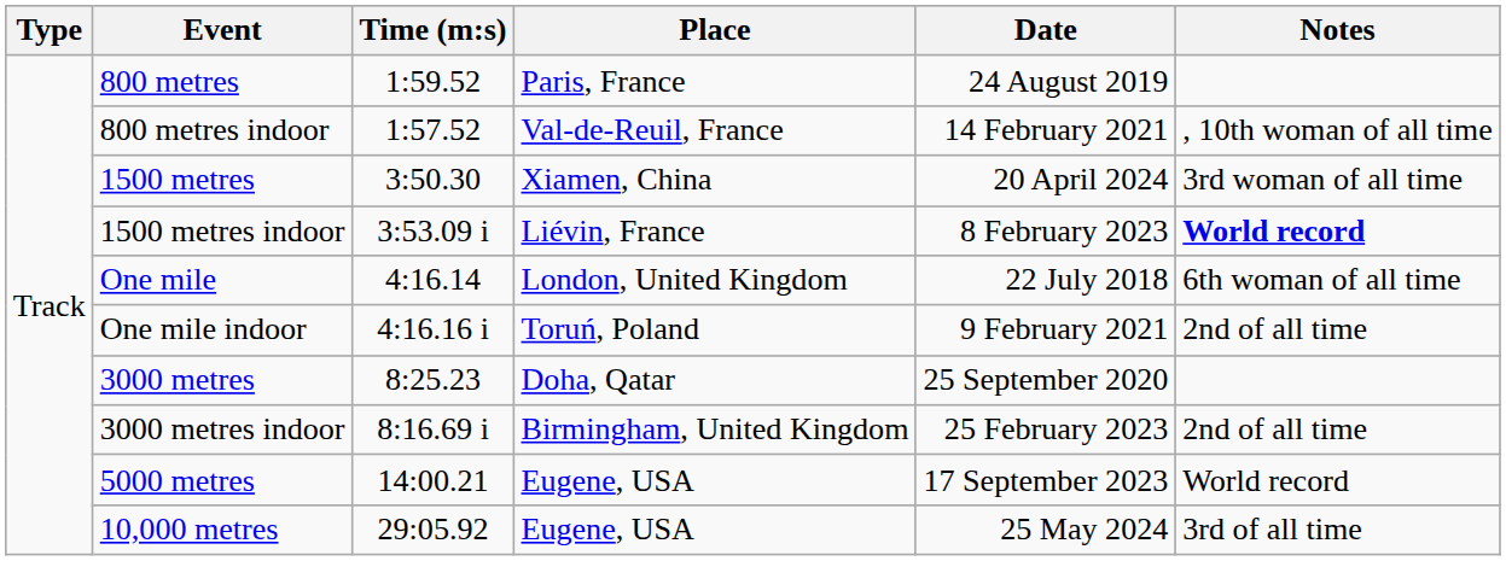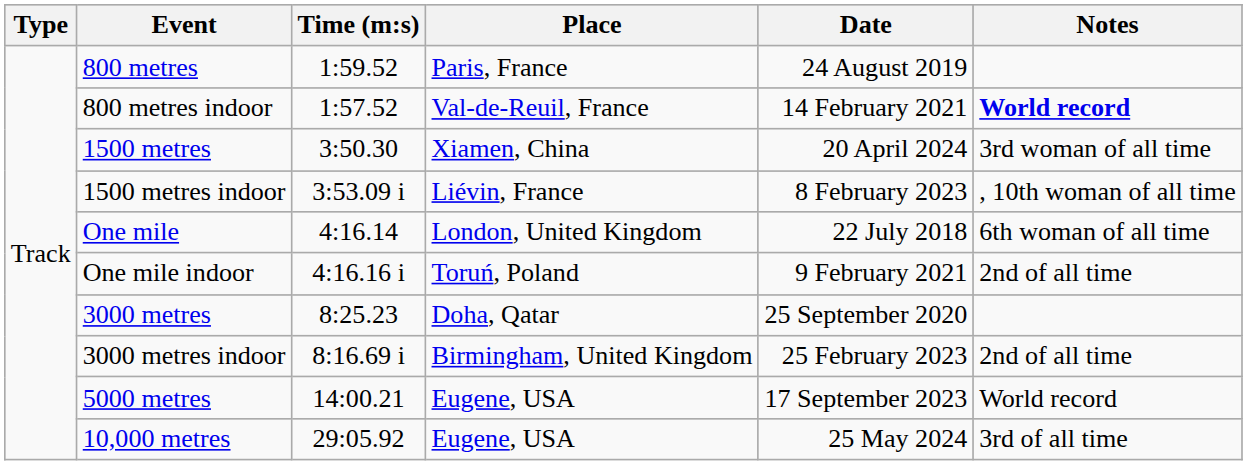800 metres indoor | Notes: , 10th woman of all time -> World record
1500 metres indoor | Notes: World record -> , 10th woman of all time
